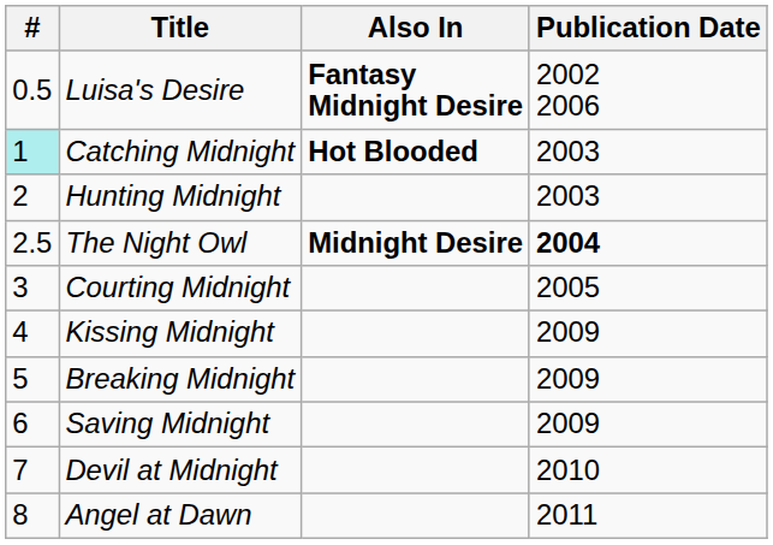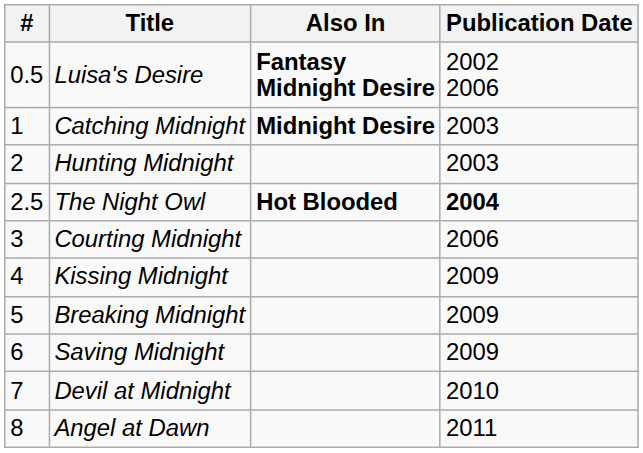Catching Midnight | #: paleturquoise background -> no background
Catching Midnight | Also In: Hot Blooded -> Midnight Desire
The Night Owl | Also In: Midnight Desire -> Hot Blooded
Courting Midnight | Publication Date: 2005 -> 2006
